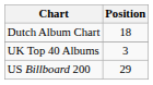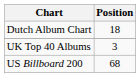US Billboard 200 | Position: 29 -> 68
